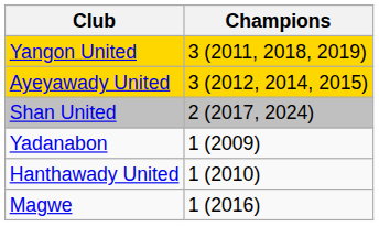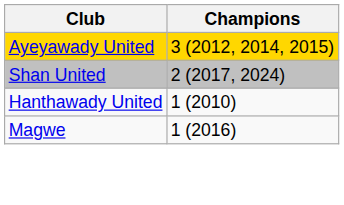- row: Yangon United | 3 (2011, 2018, 2019)
- row: Yadanabon | 1 (2009)
